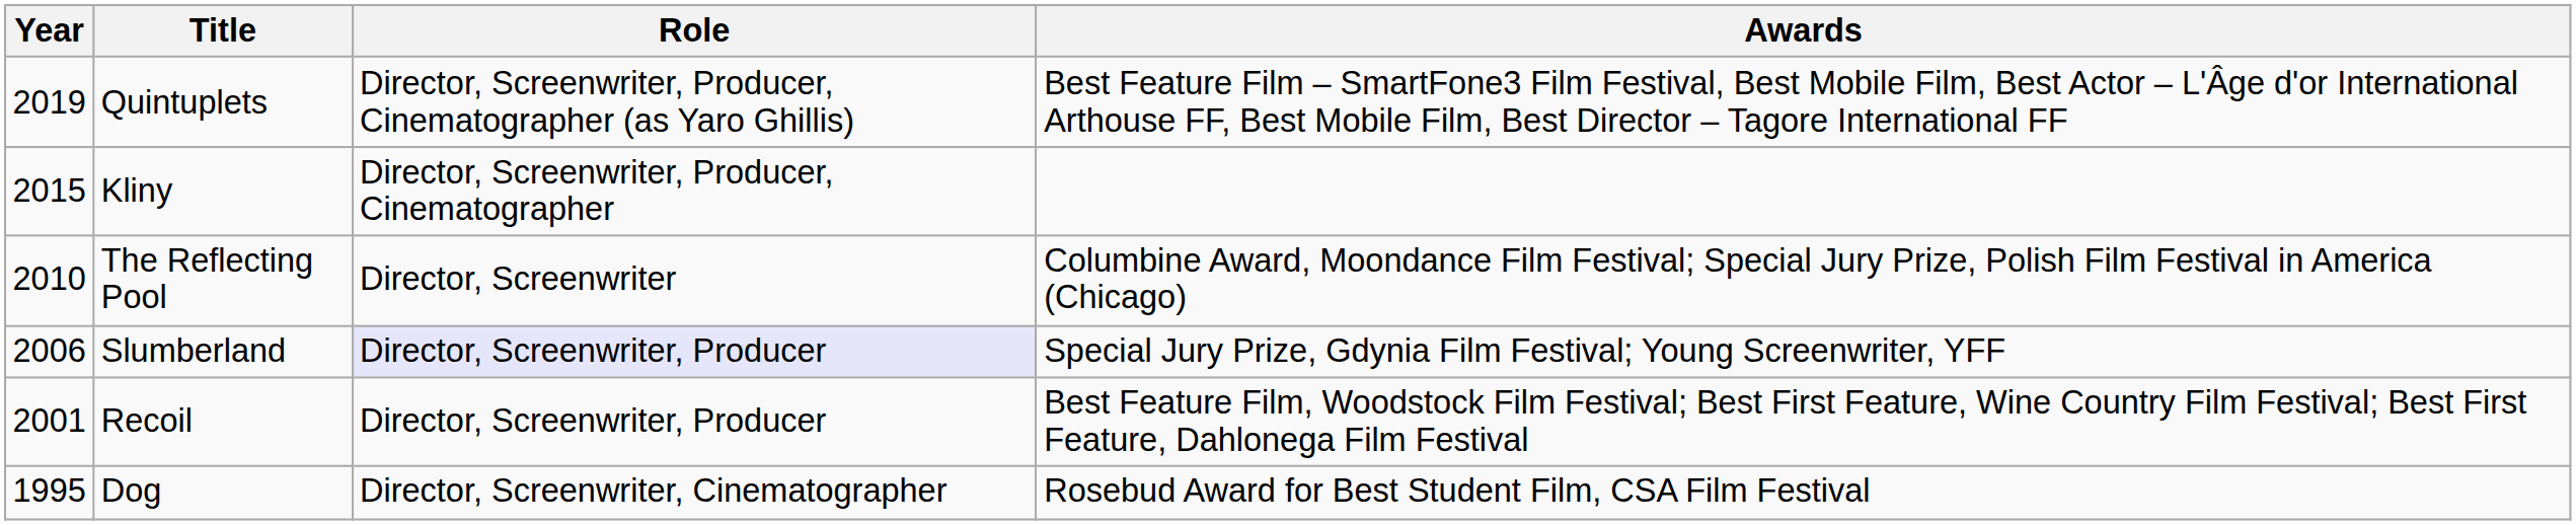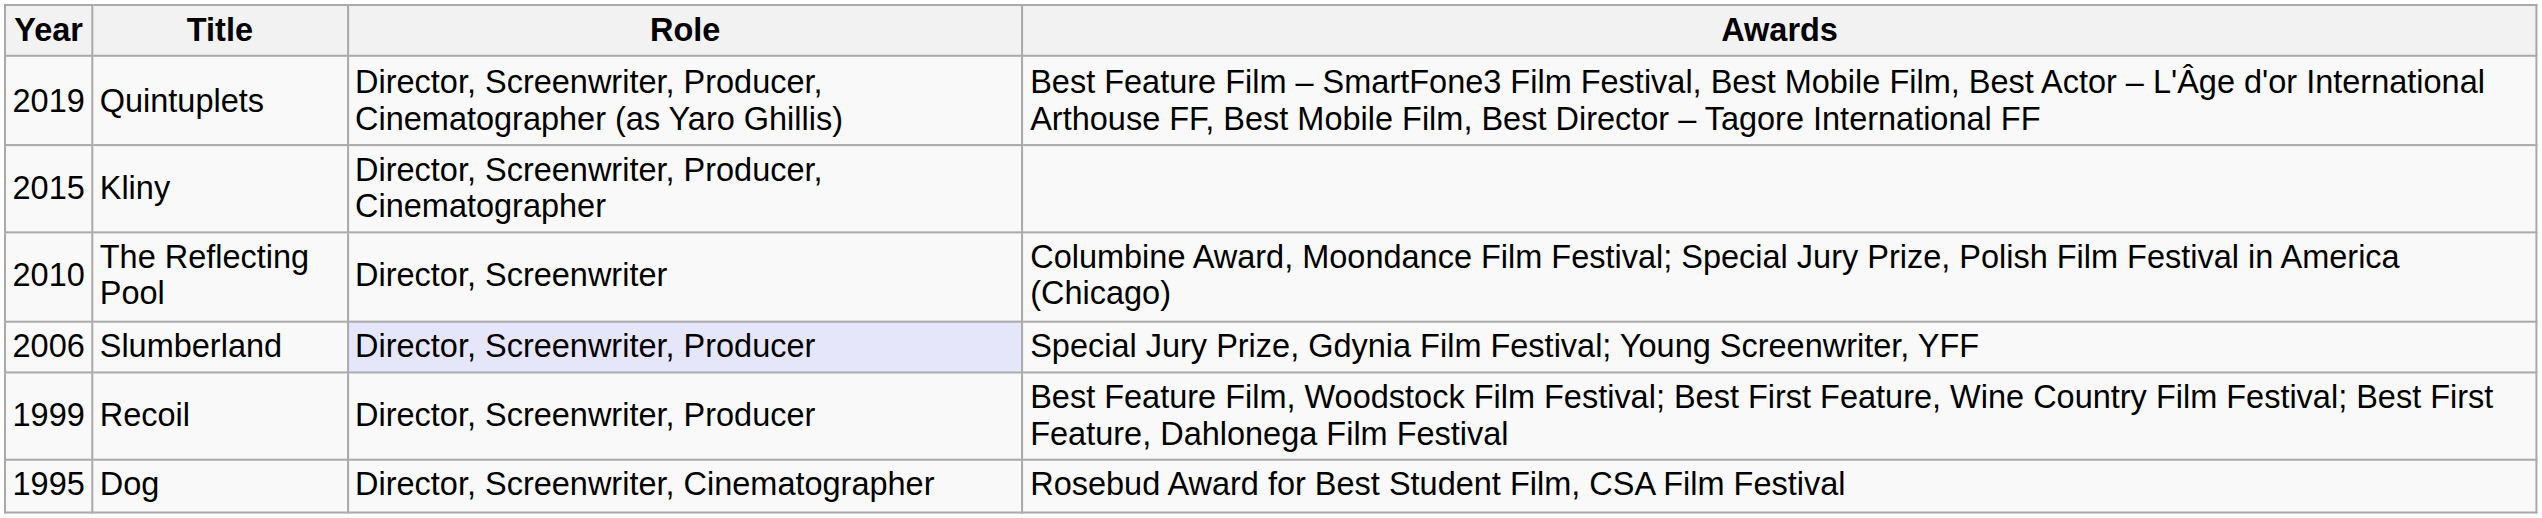Recoil | Year: 2001 -> 1999
